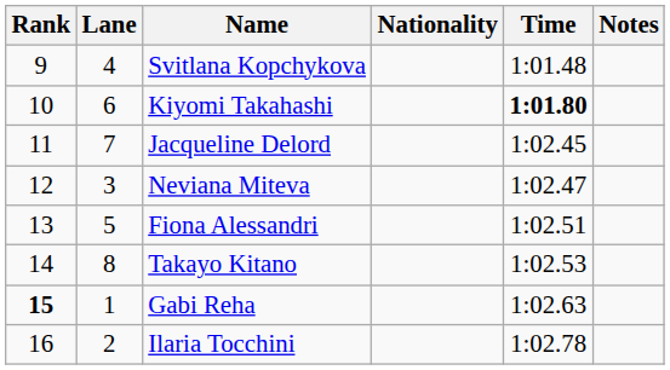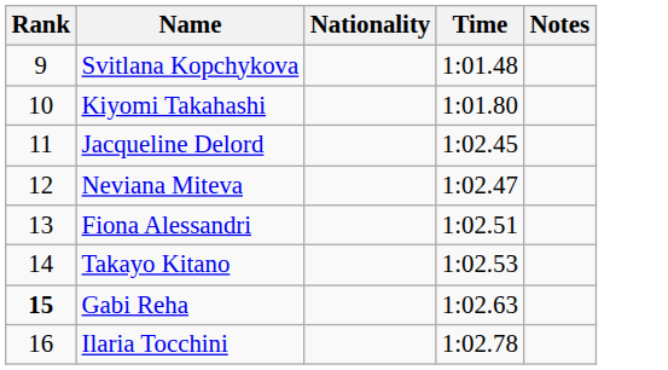- column: Lane | 4 | 6 | 7 | 3 | 5 | 8 | 1 | 2
Kiyomi Takahashi | Time: bold -> normal
